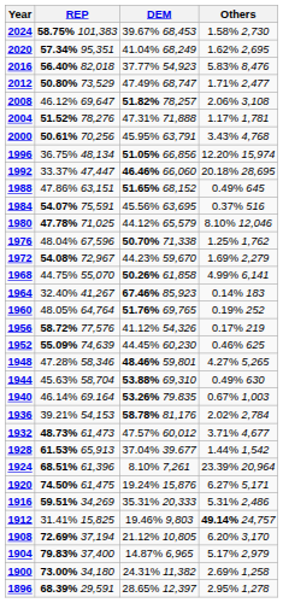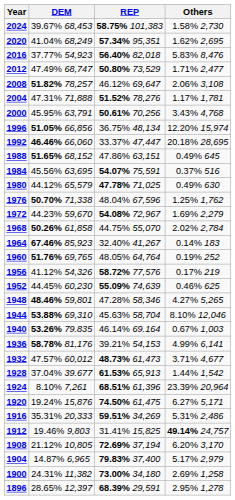columns swapped: REP <-> DEM
1980 | Others: 8.10% 12,046 -> 0.49% 630
1968 | Others: 4.99% 6,141 -> 2.02% 2,784
1944 | Others: 0.49% 630 -> 8.10% 12,046
1936 | Others: 2.02% 2,784 -> 4.99% 6,141
